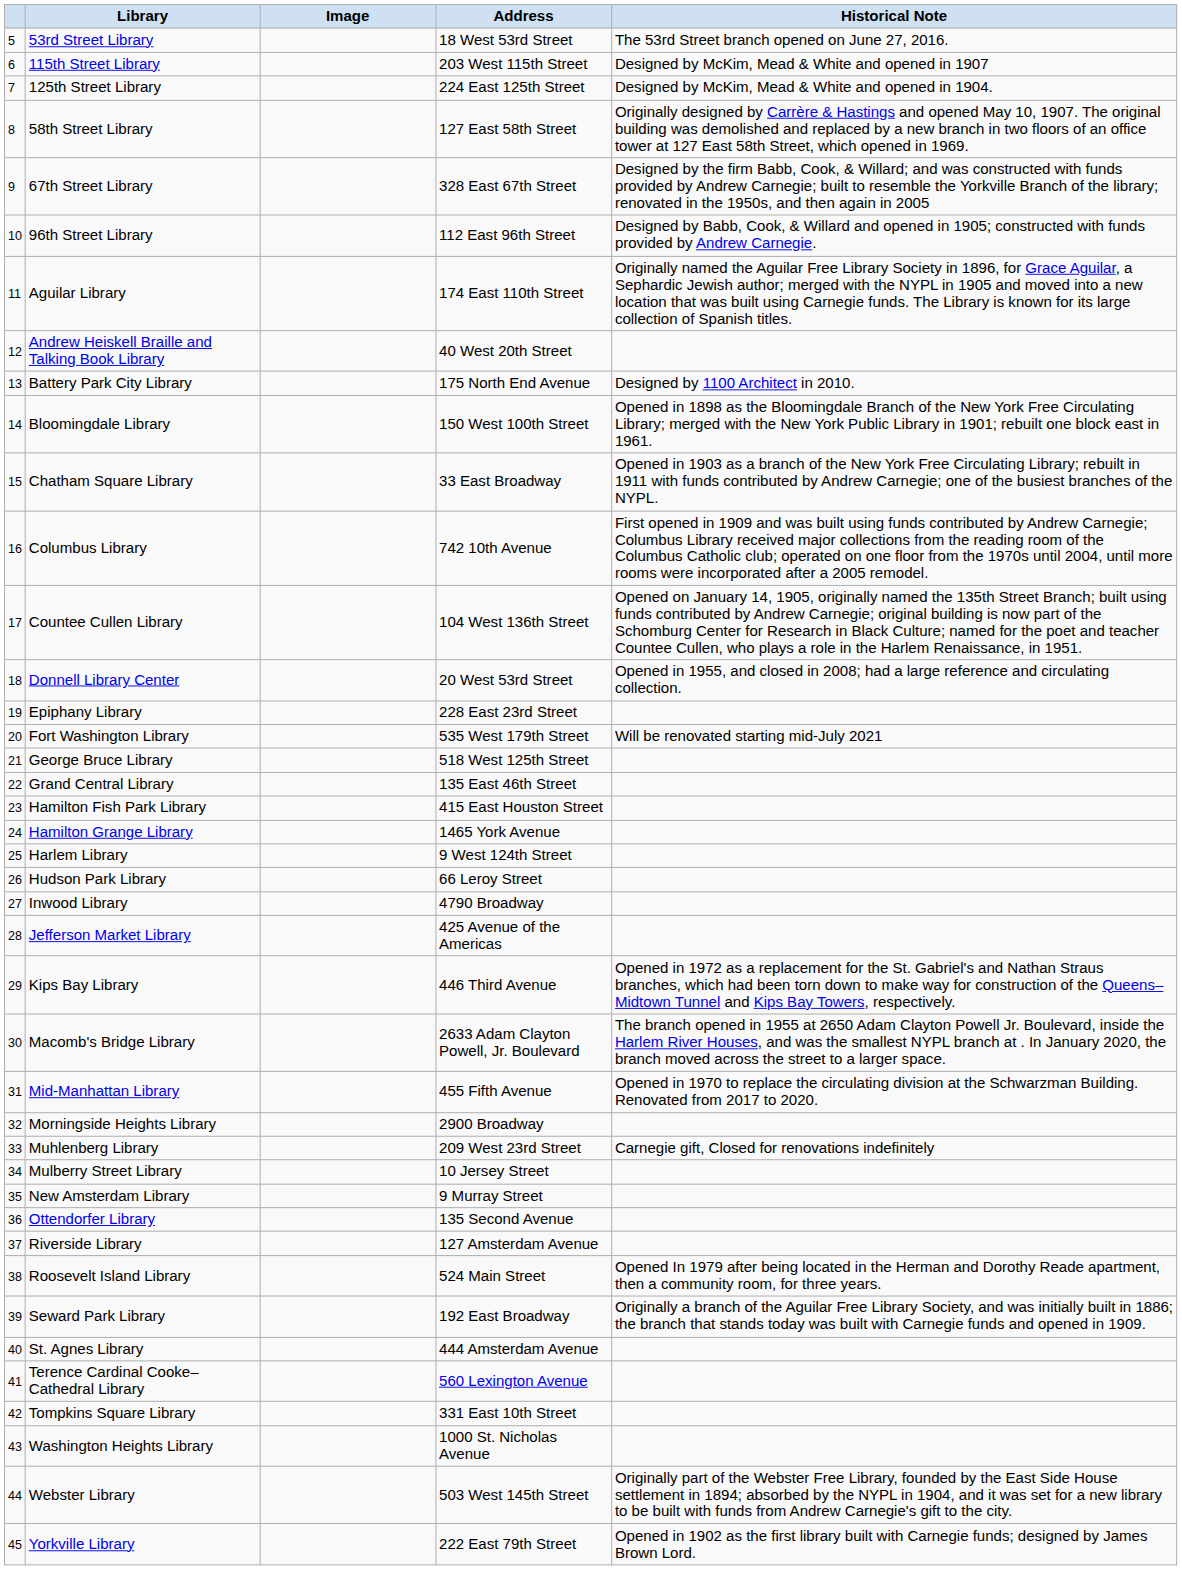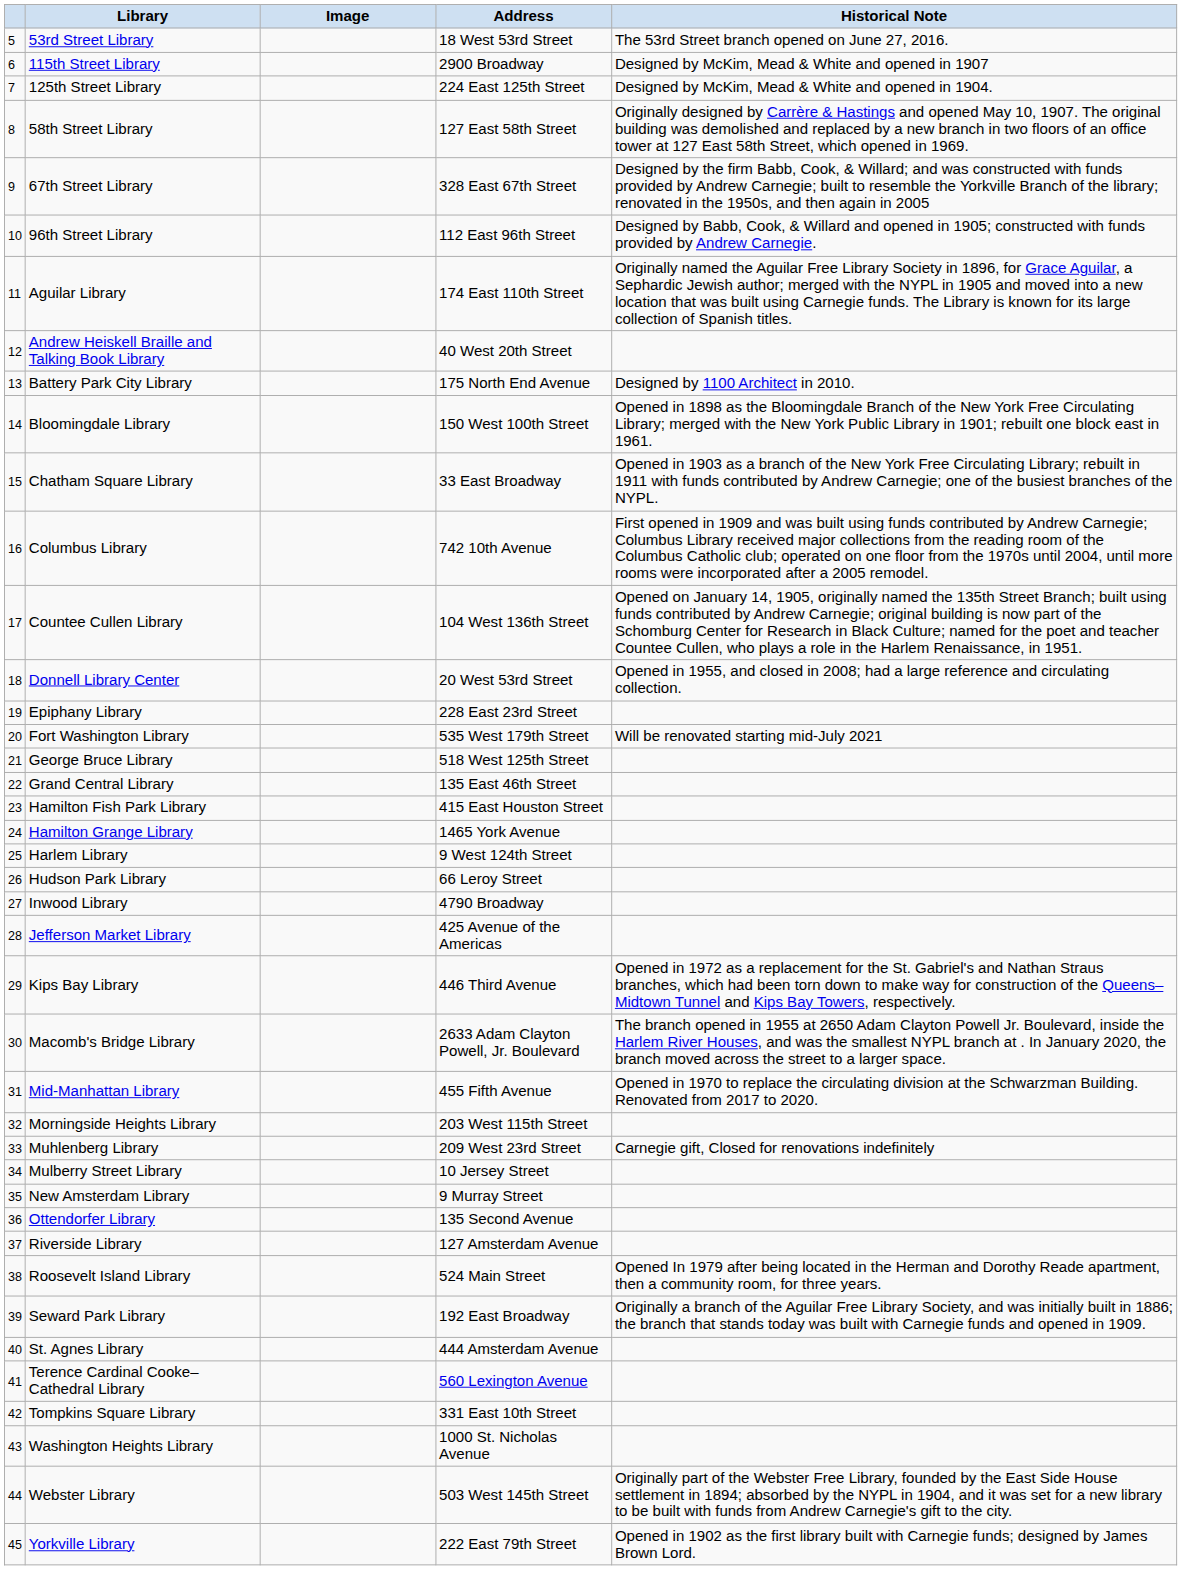115th Street Library | Address: 203 West 115th Street -> 2900 Broadway
Morningside Heights Library | Address: 2900 Broadway -> 203 West 115th Street
